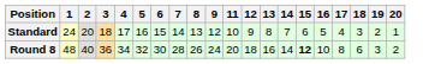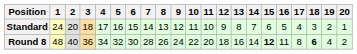+ column: 10 | 11 | 22
Round 8 | 16: 10 -> 11
Round 8 | 18: normal -> bold
Round 8 | 19: 3 -> 4
